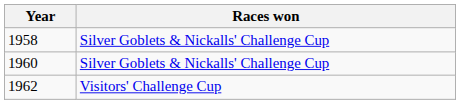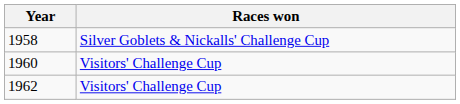1960 | Races won: Silver Goblets & Nickalls' Challenge Cup -> Visitors' Challenge Cup
